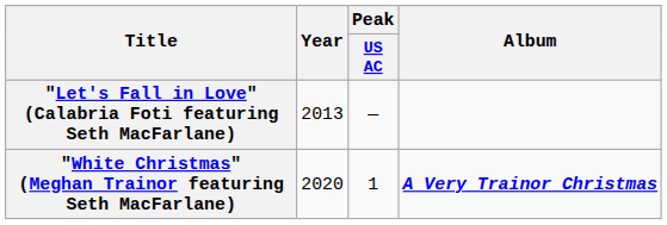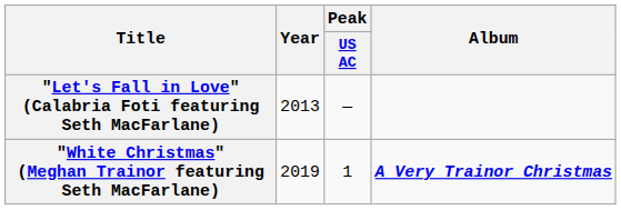"White Christmas" (Meghan Trainor featuring Seth MacFarlane) | Year: 2020 -> 2019
